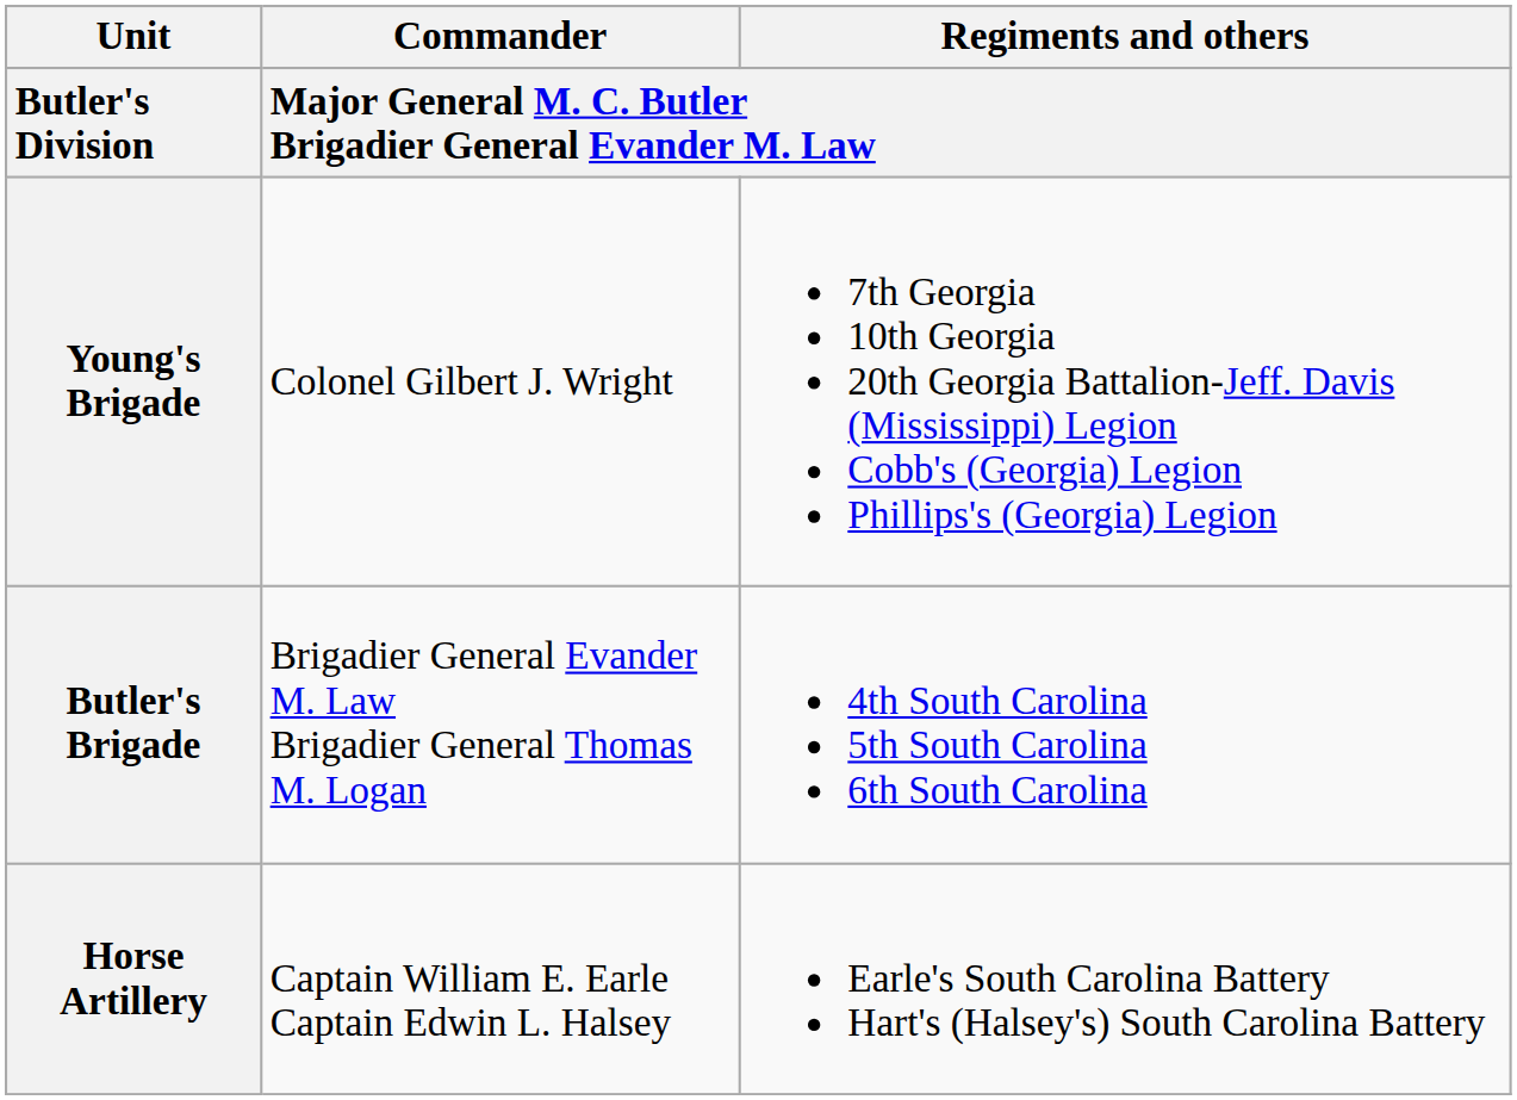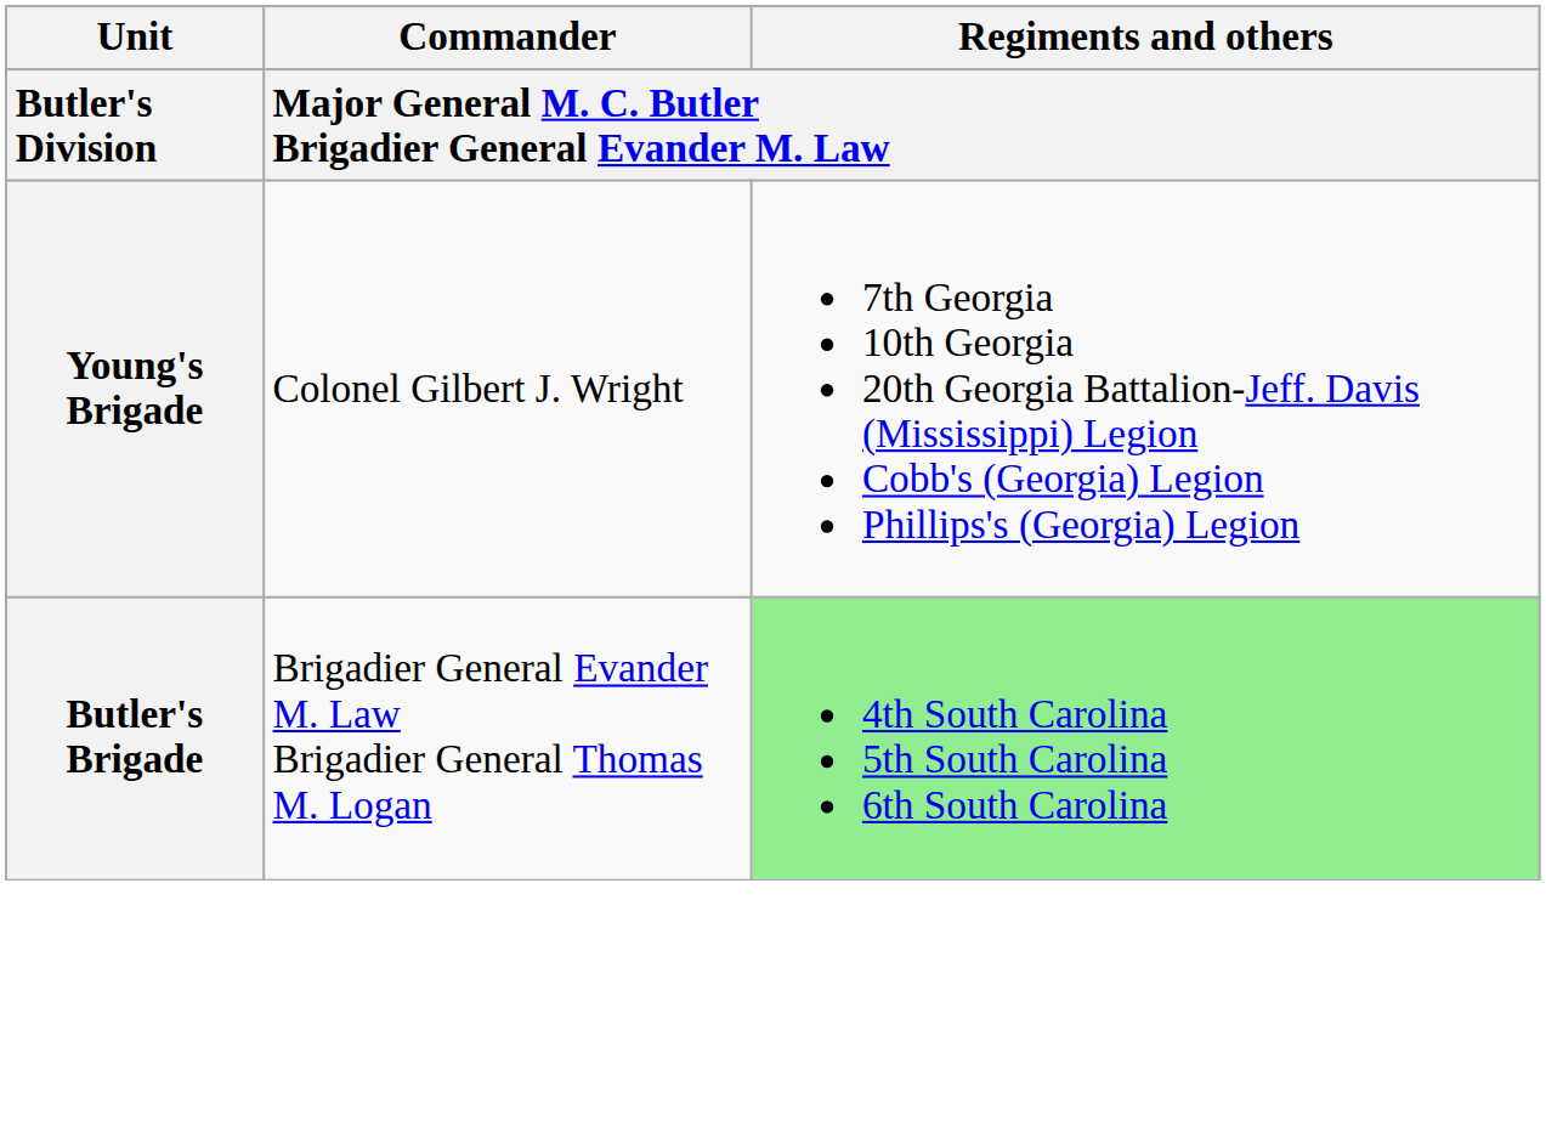Butler's Brigade | column 3: no background -> lightgreen background
- row: Horse Artillery | Captain William E. Earle Captain Edwin L. Halsey | Earle's South Carolina Battery Hart's (Halsey's) South Carolina Battery
